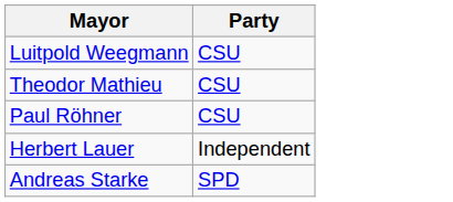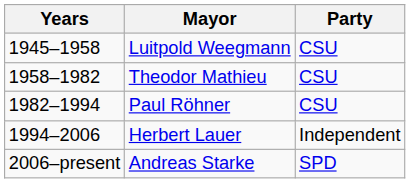+ column: Years | 1945–1958 | 1958–1982 | 1982–1994 | 1994–2006 | 2006–present
